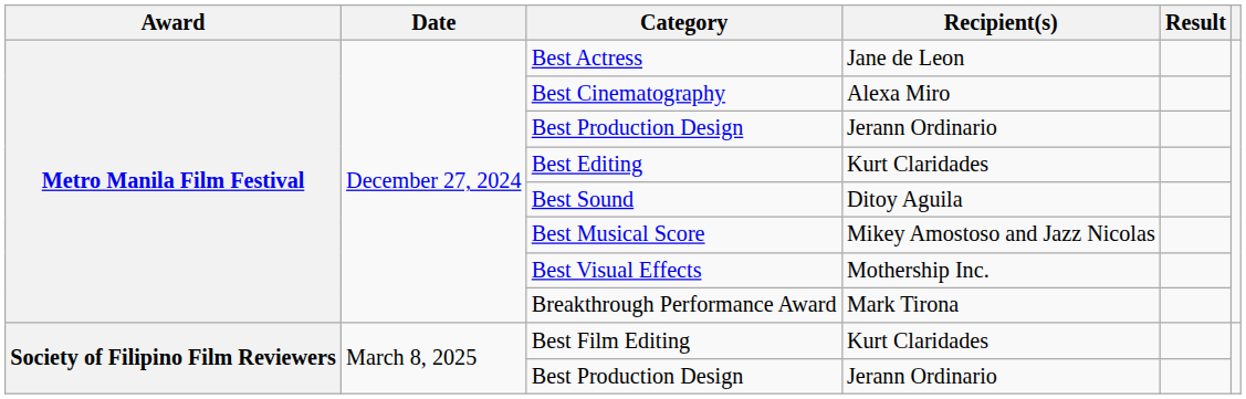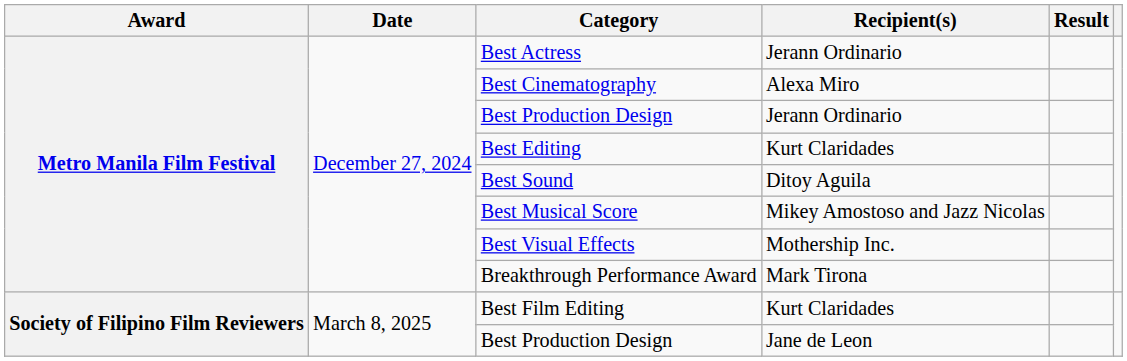Best Actress | Recipient(s): Jane de Leon -> Jerann Ordinario
Society of Filipino Film Reviewers / Best Production Design | Recipient(s): Jerann Ordinario -> Jane de Leon
